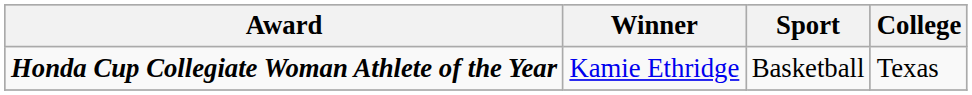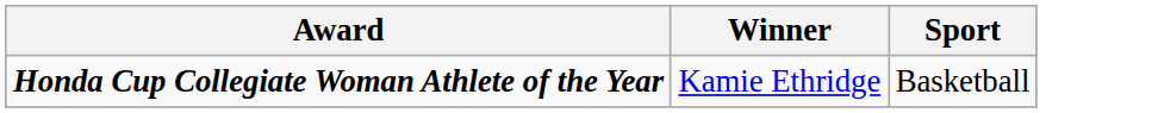- column: College | Texas
